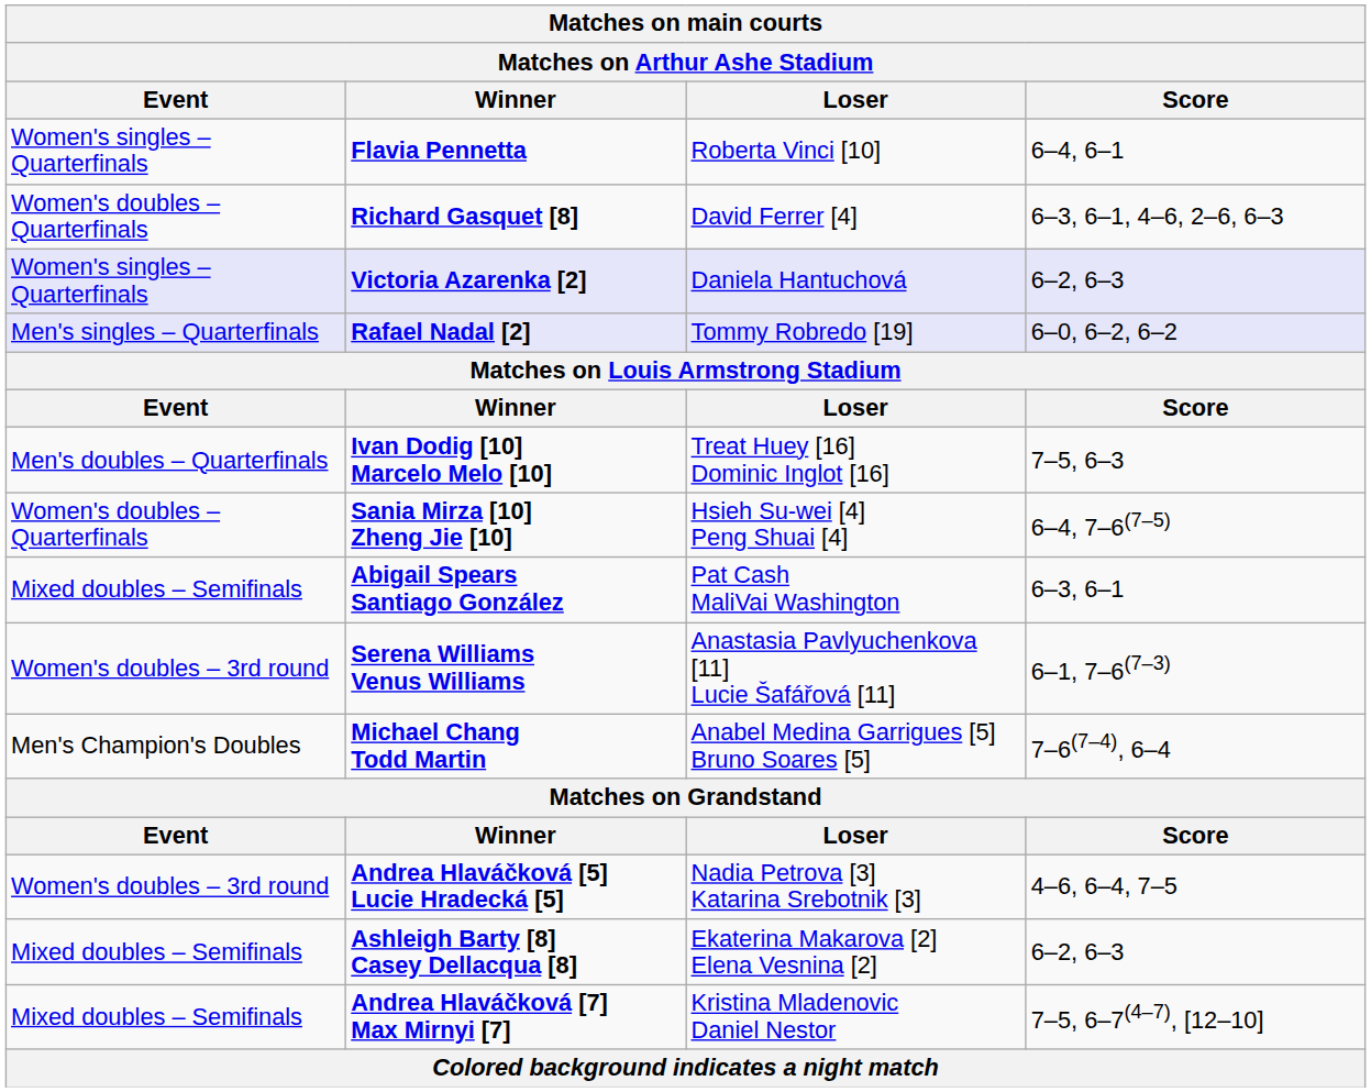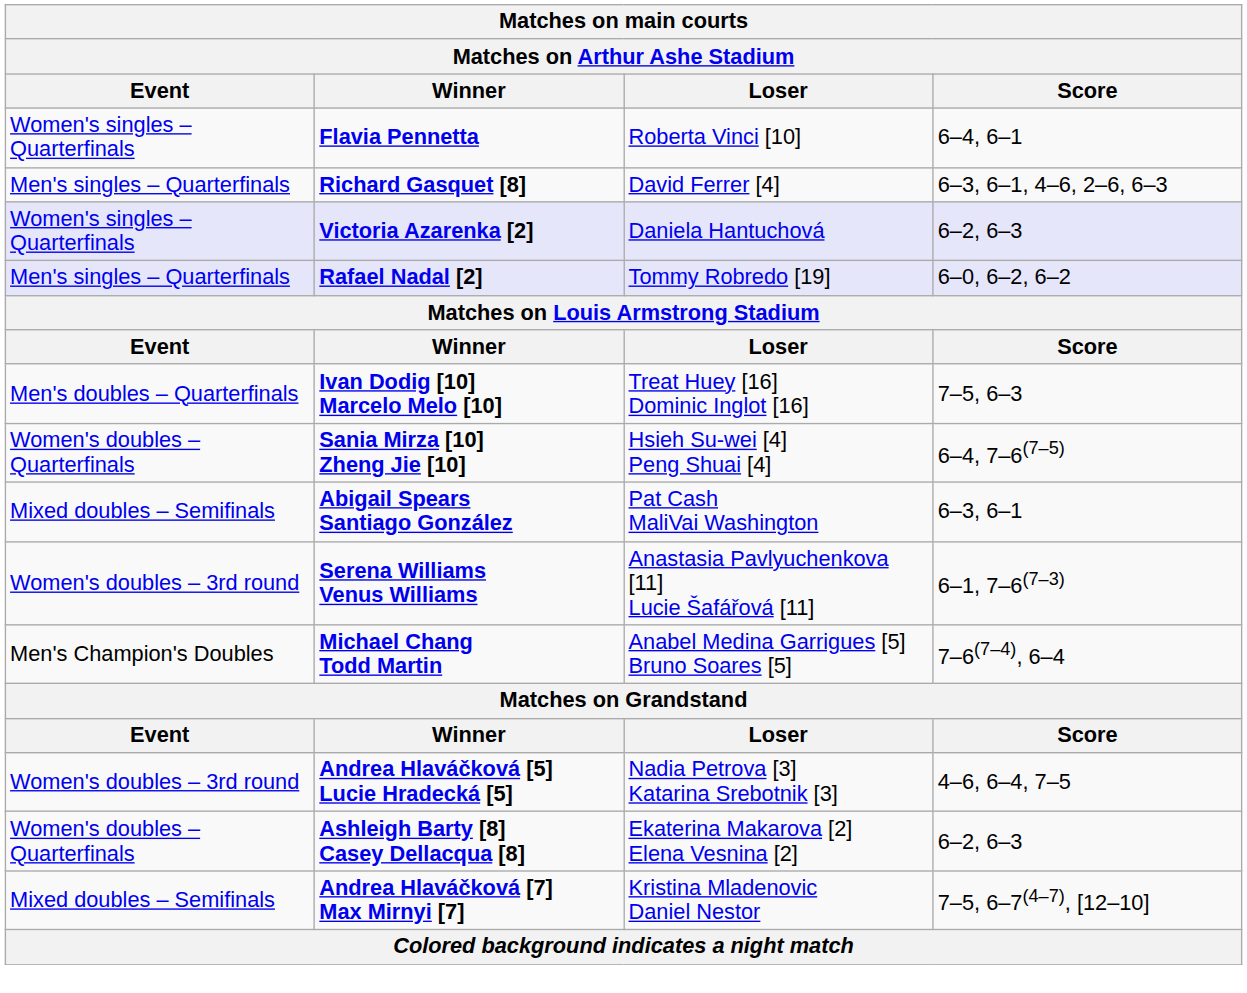Richard Gasquet [8] | Event: Women's doubles – Quarterfinals -> Men's singles – Quarterfinals
Ashleigh Barty [8] Casey Dellacqua [8] | Event: Mixed doubles – Semifinals -> Women's doubles – Quarterfinals
